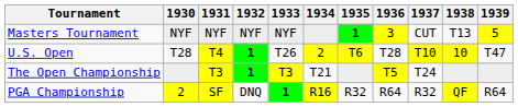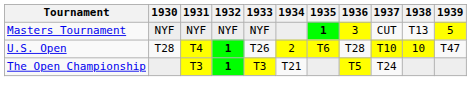- row: PGA Championship | 2 | SF | DNQ | 1 | R16 | R32 | R64 | R32 | QF | R64
